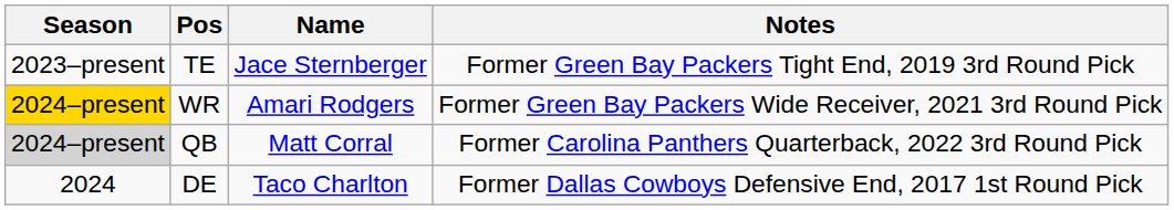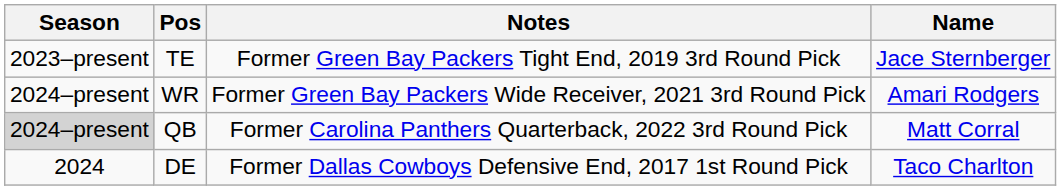columns swapped: Name <-> Notes
WR | Season: gold background -> no background
